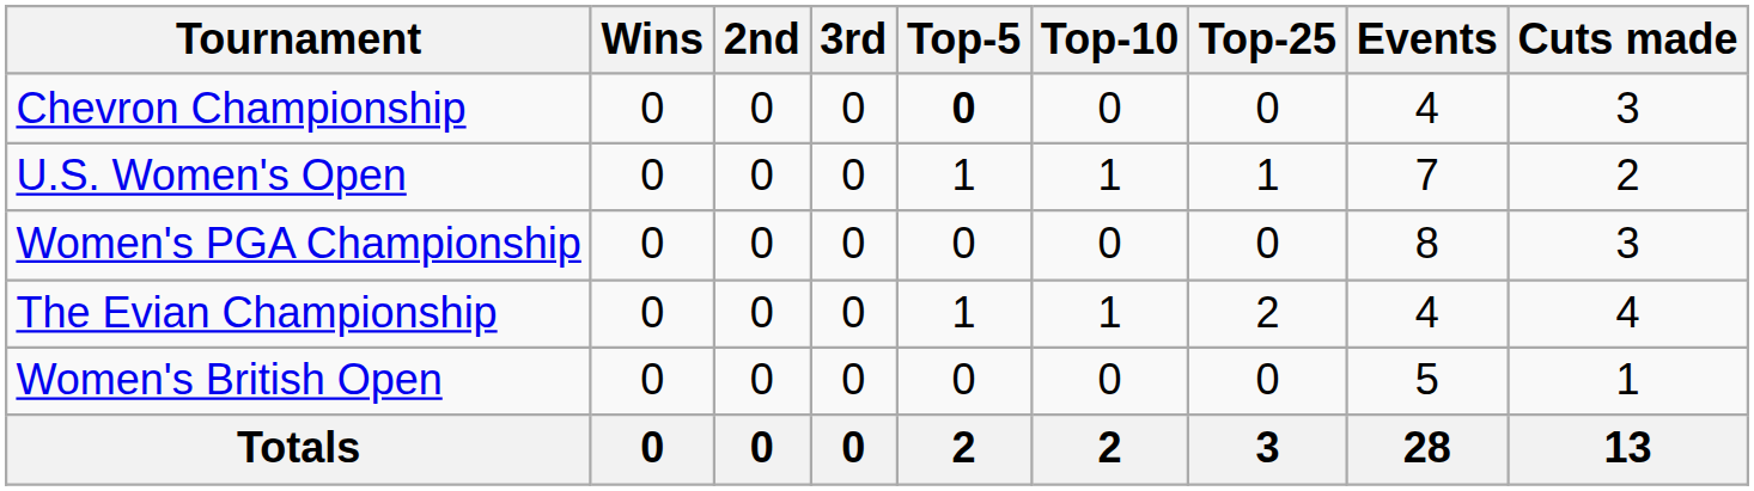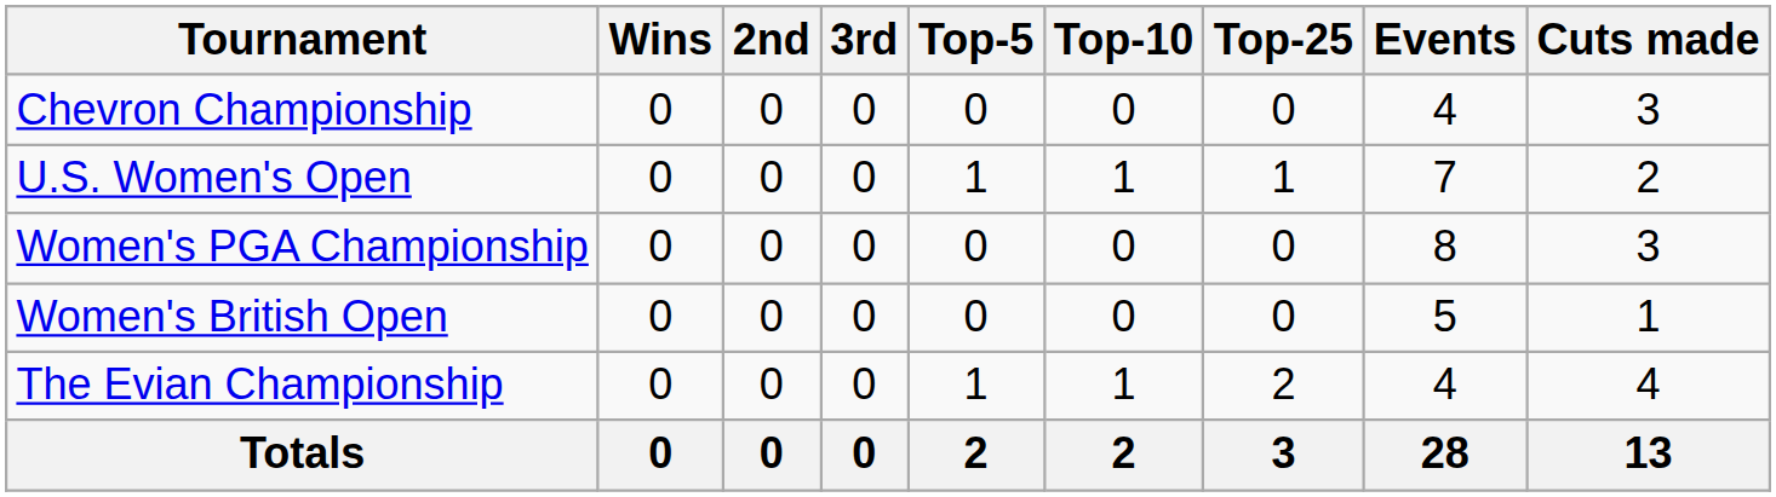Chevron Championship | Top-5: bold -> normal
rows swapped: Women's British Open <-> The Evian Championship
